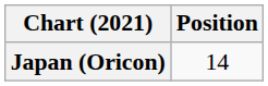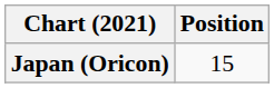Japan (Oricon) | Position: 14 -> 15
